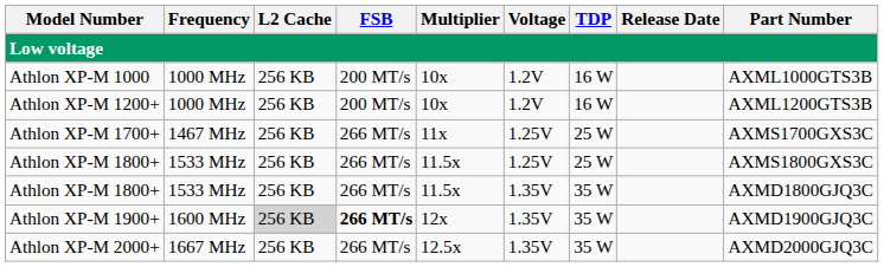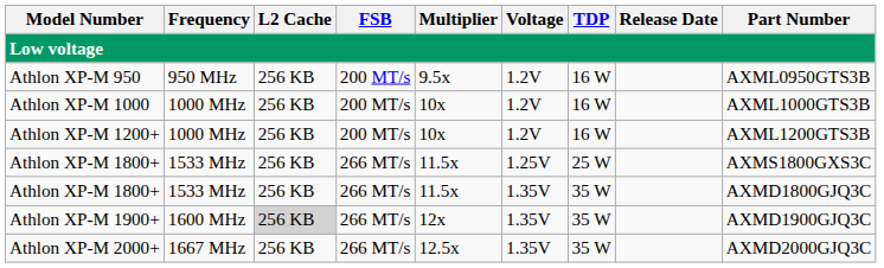+ row: Athlon XP-M 950 | 950 MHz | 256 KB | 200 MT/s | 9.5x | 1.2V | 16 W | AXML0950GTS3B
- row: Athlon XP-M 1700+ | 1467 MHz | 256 KB | 266 MT/s | 11x | 1.25V | 25 W | AXMS1700GXS3C
Athlon XP-M 1900+ | FSB: bold -> normal
